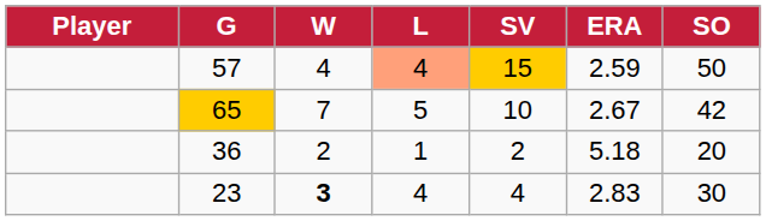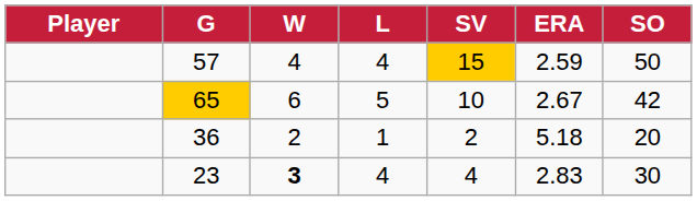57 | L: lightsalmon background -> no background
65 | W: 7 -> 6
